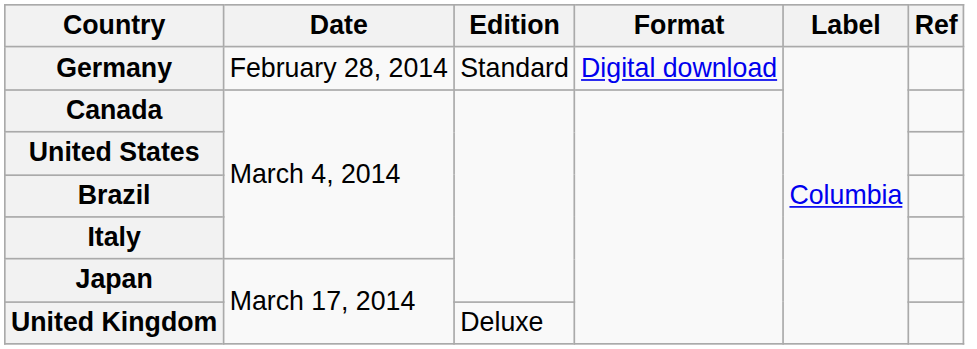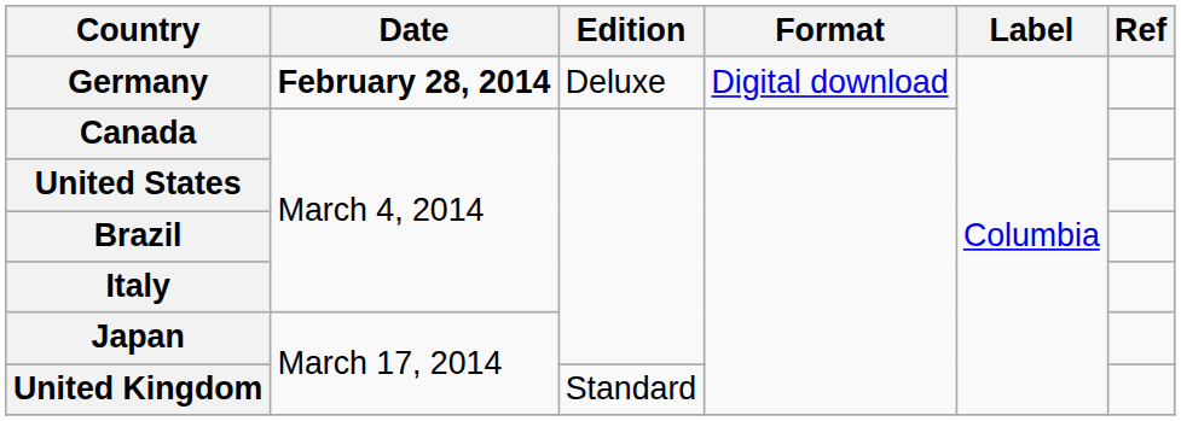Germany | Date: normal -> bold
Germany | Edition: Standard -> Deluxe
United Kingdom | Edition: Deluxe -> Standard
